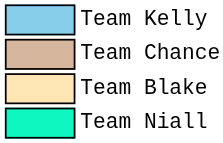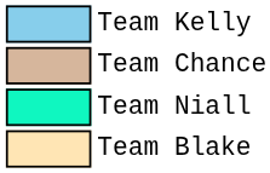rows swapped: Team Niall <-> Team Blake
